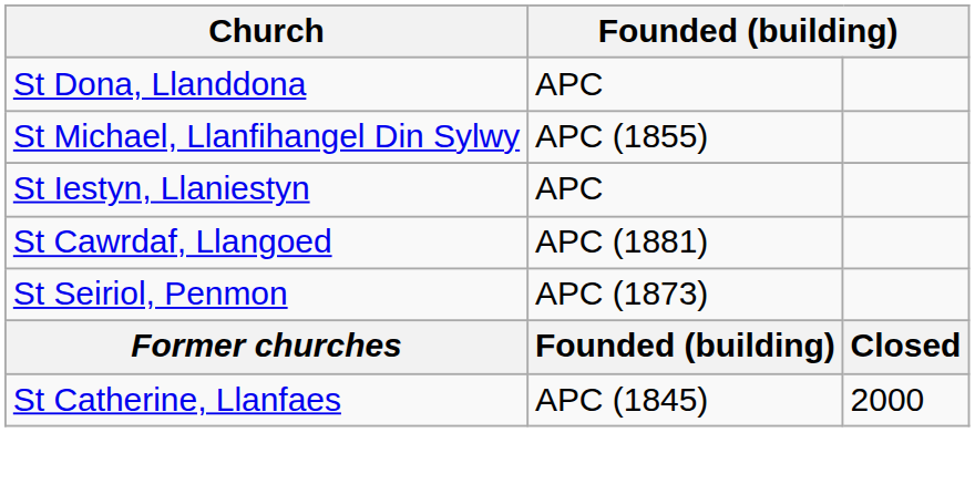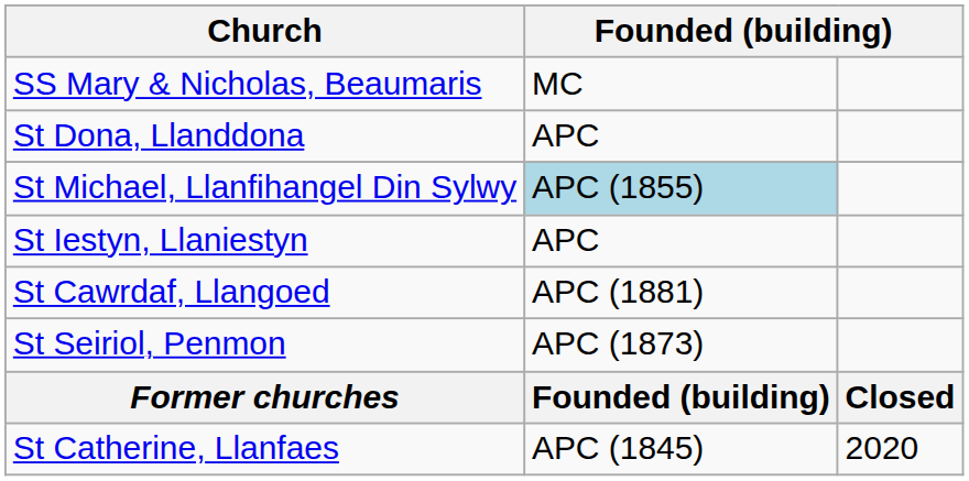+ row: SS Mary & Nicholas, Beaumaris | MC
St Michael, Llanfihangel Din Sylwy | column 2: no background -> lightblue background
St Catherine, Llanfaes | column 3: 2000 -> 2020
